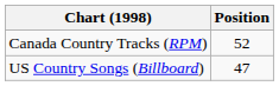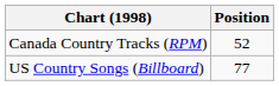US Country Songs (Billboard) | Position: 47 -> 77
